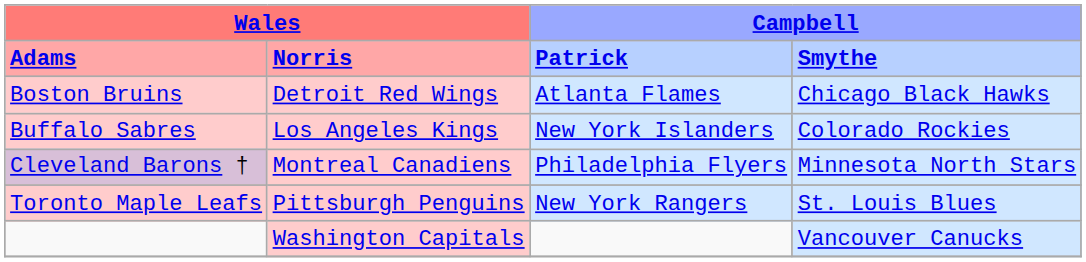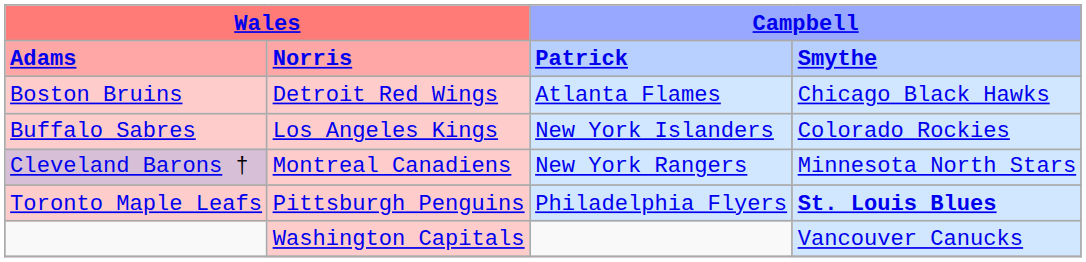Cleveland Barons † | column 3: Philadelphia Flyers -> New York Rangers
Toronto Maple Leafs | column 3: New York Rangers -> Philadelphia Flyers
Toronto Maple Leafs | column 4: normal -> bold
